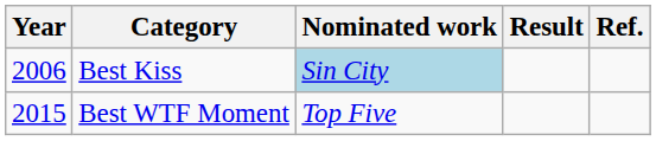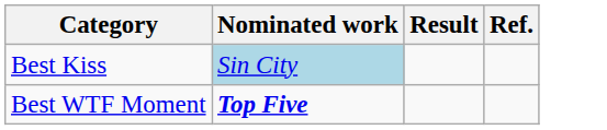- column: Year | 2006 | 2015
Best WTF Moment | Nominated work: normal -> bold
